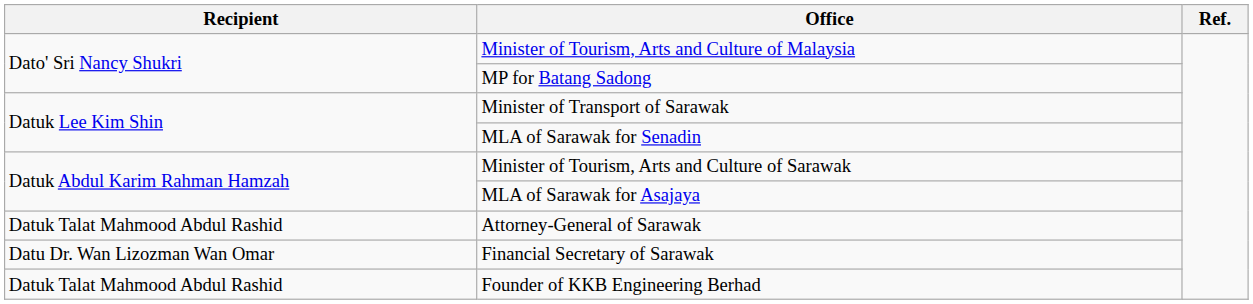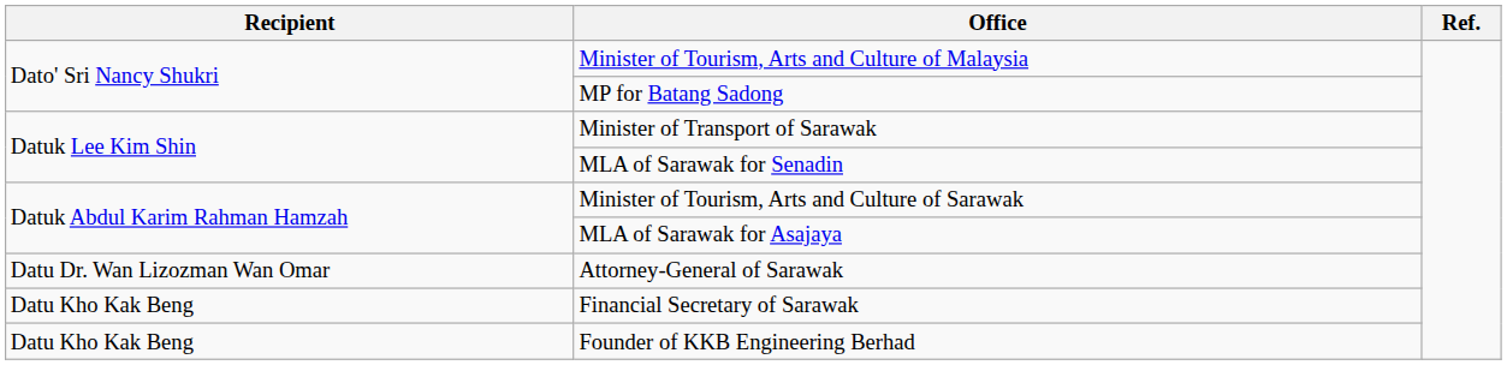Attorney-General of Sarawak | Recipient: Datuk Talat Mahmood Abdul Rashid -> Datu Dr. Wan Lizozman Wan Omar
Financial Secretary of Sarawak | Recipient: Datu Dr. Wan Lizozman Wan Omar -> Datu Kho Kak Beng
Founder of KKB Engineering Berhad | Recipient: Datuk Talat Mahmood Abdul Rashid -> Datu Kho Kak Beng
